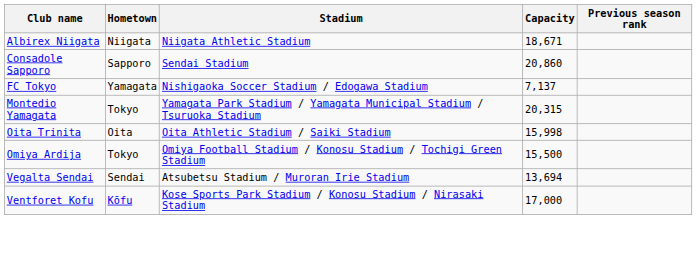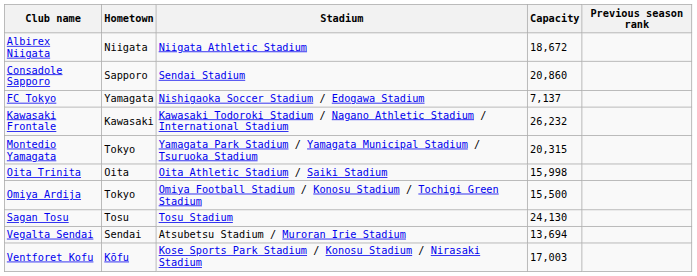Albirex Niigata | Capacity: 18,671 -> 18,672
+ row: Kawasaki Frontale | Kawasaki | Kawasaki Todoroki Stadium / Nagano Athletic Stadium / International Stadium | 26,232
+ row: Sagan Tosu | Tosu | Tosu Stadium | 24,130
Ventforet Kofu | Capacity: 17,000 -> 17,003
